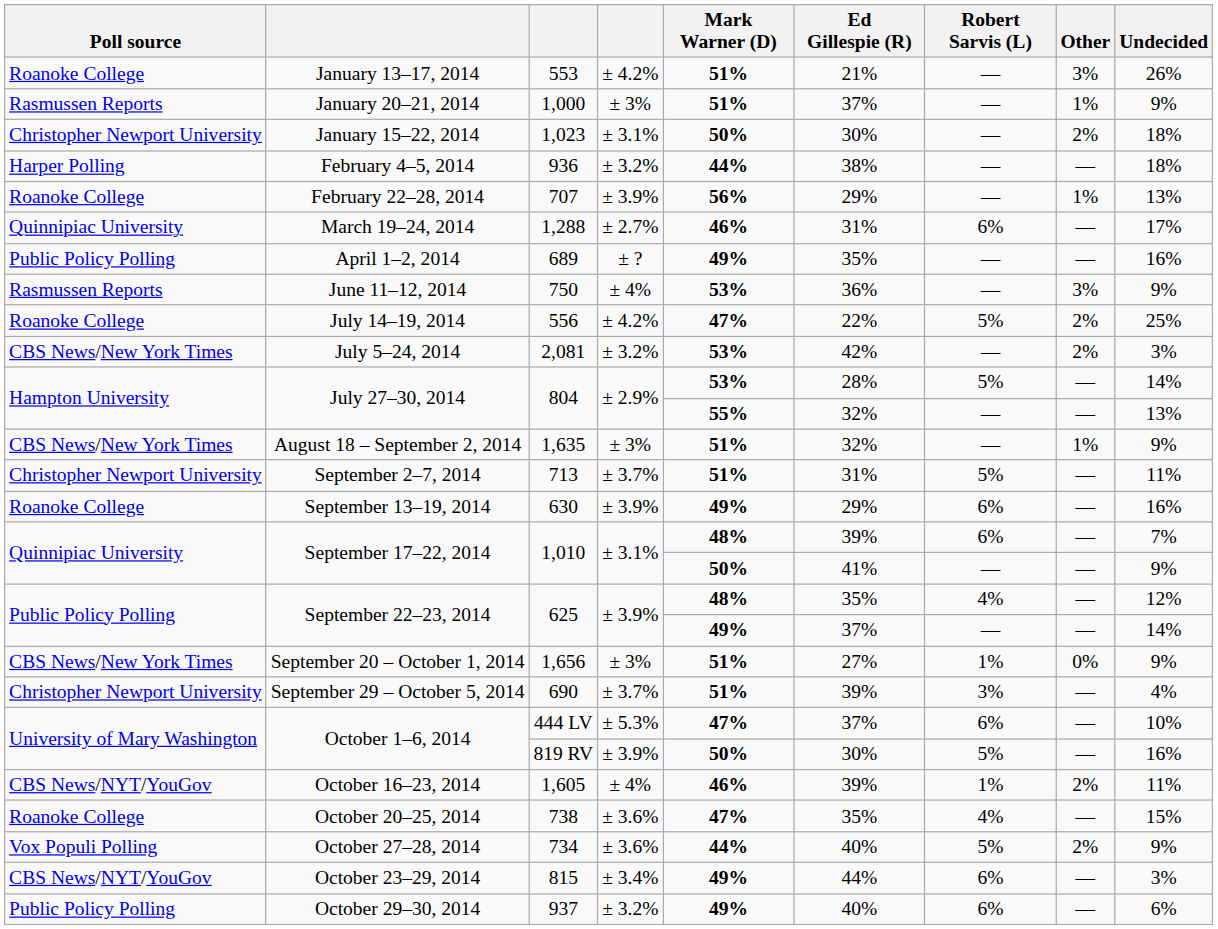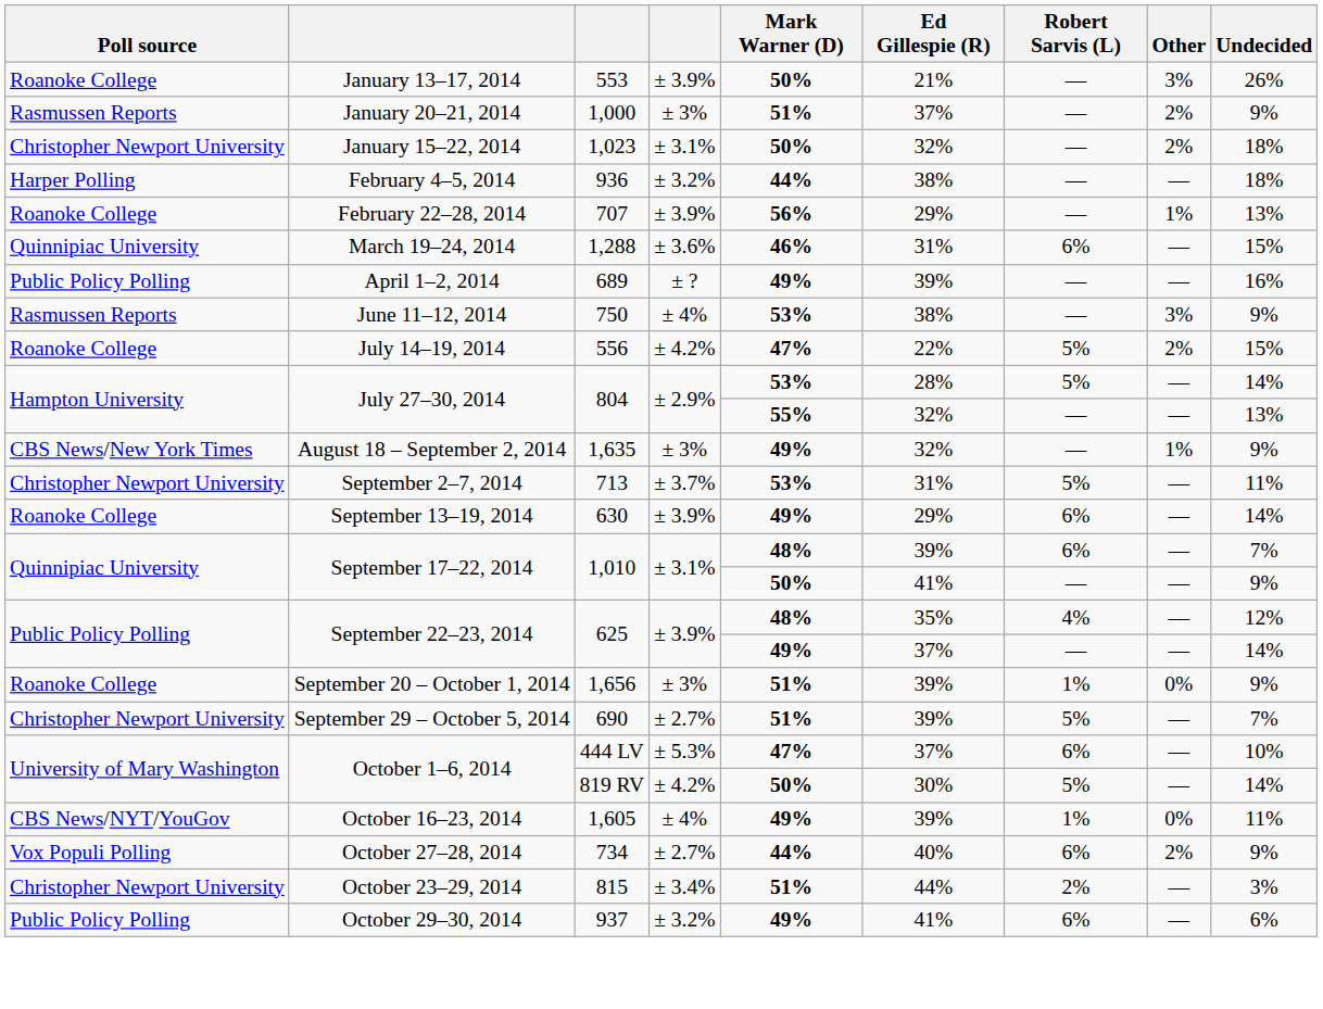553 | column 4: ± 4.2% -> ± 3.9%
553 | Mark Warner (D): 51% -> 50%
1,000 | Other: 1% -> 2%
1,023 | Ed Gillespie (R): 30% -> 32%
1,288 | column 4: ± 2.7% -> ± 3.6%
1,288 | Undecided: 17% -> 15%
689 | Ed Gillespie (R): 35% -> 39%
750 | Ed Gillespie (R): 36% -> 38%
556 | Undecided: 25% -> 15%
- row: CBS News/New York Times | July 5–24, 2014 | 2,081 | ± 3.2% | 53% | 42% | — | 2% | 3%
1,635 | Mark Warner (D): 51% -> 49%
713 | Mark Warner (D): 51% -> 53%
630 | Undecided: 16% -> 14%
1,656 | Poll source: CBS News/New York Times -> Roanoke College
1,656 | Ed Gillespie (R): 27% -> 39%
690 | column 4: ± 3.7% -> ± 2.7%
690 | Robert Sarvis (L): 3% -> 5%
690 | Undecided: 4% -> 7%
819 RV | column 4: ± 3.9% -> ± 4.2%
819 RV | Undecided: 16% -> 14%
1,605 | Mark Warner (D): 46% -> 49%
1,605 | Other: 2% -> 0%
- row: Roanoke College | October 20–25, 2014 | 738 | ± 3.6% | 47% | 35% | 4% | — | 15%
734 | column 4: ± 3.6% -> ± 2.7%
734 | Robert Sarvis (L): 5% -> 6%
815 | Poll source: CBS News/NYT/YouGov -> Christopher Newport University
815 | Mark Warner (D): 49% -> 51%
815 | Robert Sarvis (L): 6% -> 2%
937 | Ed Gillespie (R): 40% -> 41%
